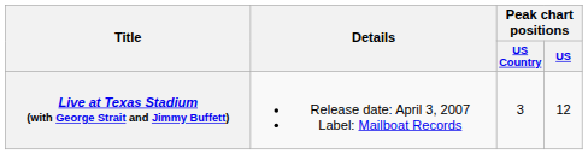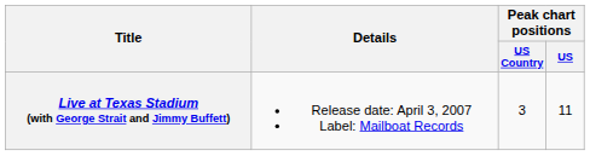Live at Texas Stadium (with George Strait and Jimmy Buffett) | Peak chart positions / US: 12 -> 11
